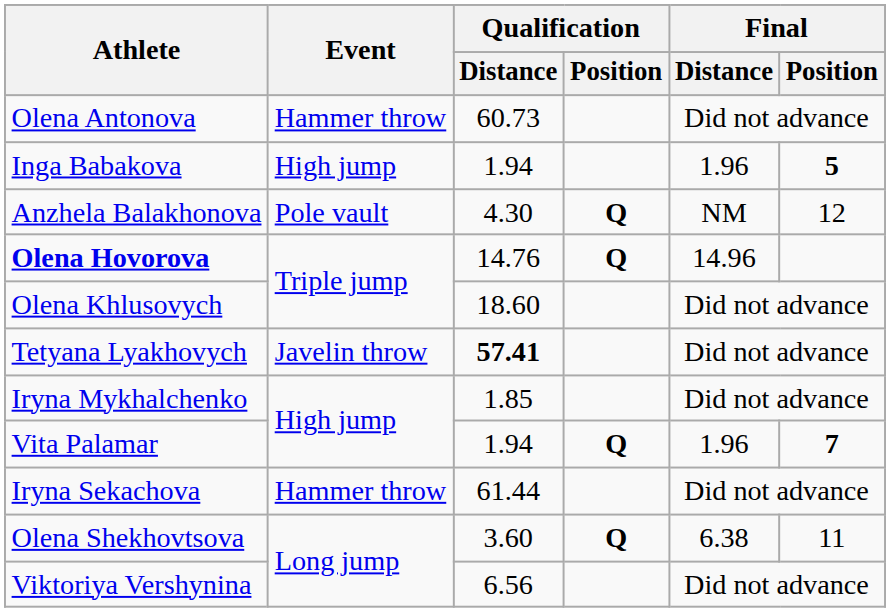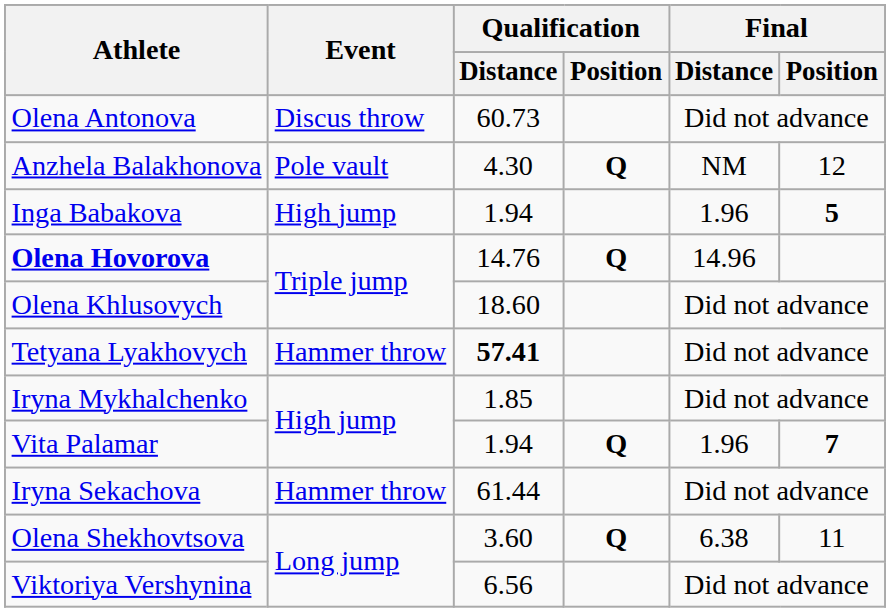Olena Antonova | Event: Hammer throw -> Discus throw
rows swapped: Inga Babakova <-> Anzhela Balakhonova
Tetyana Lyakhovych | Event: Javelin throw -> Hammer throw
